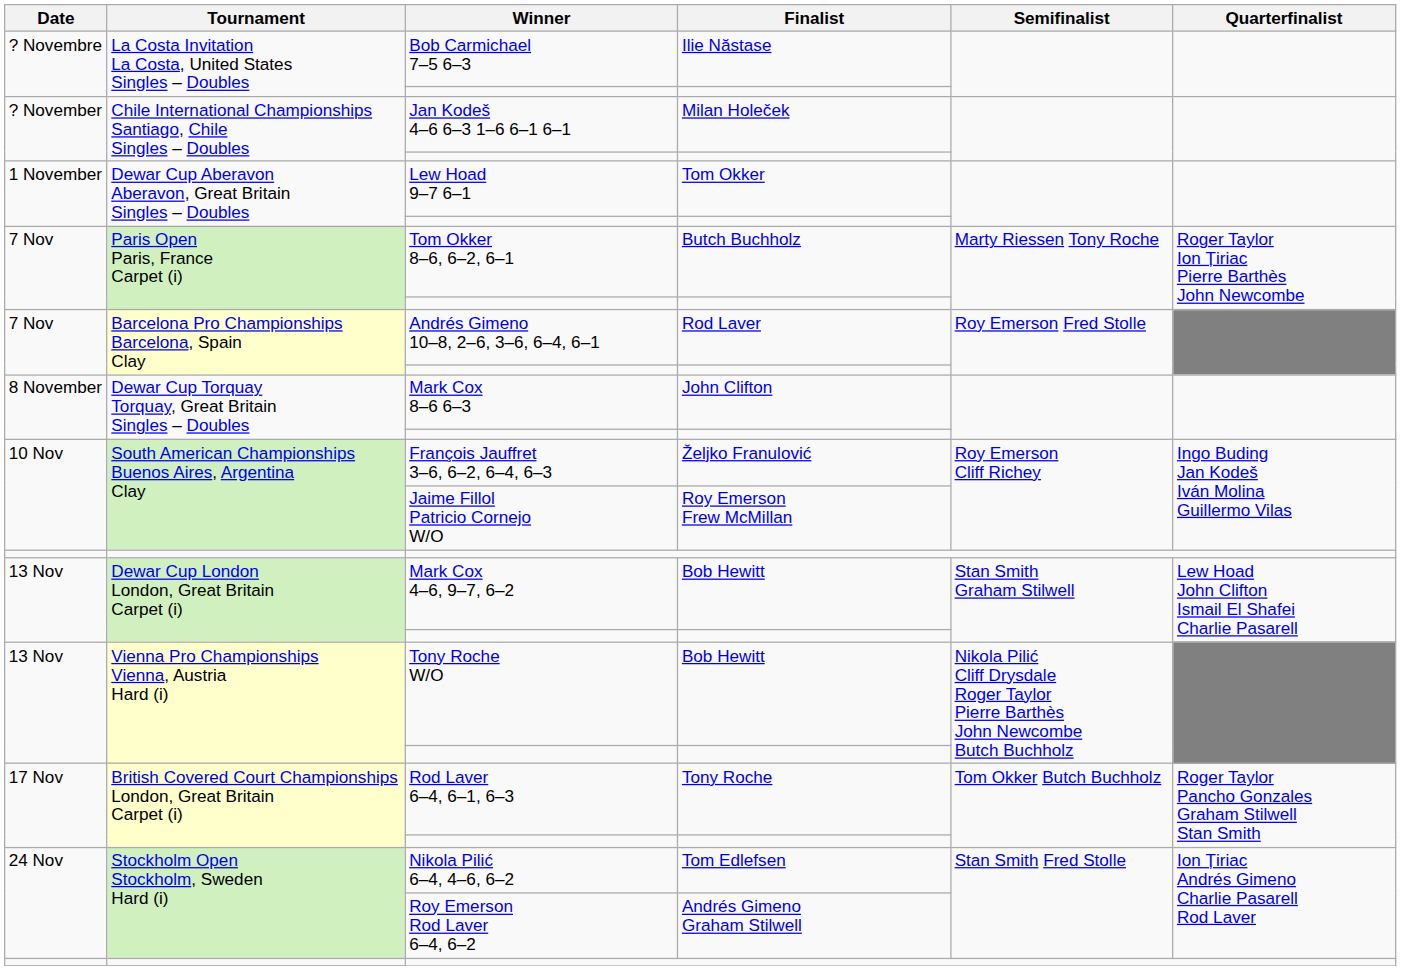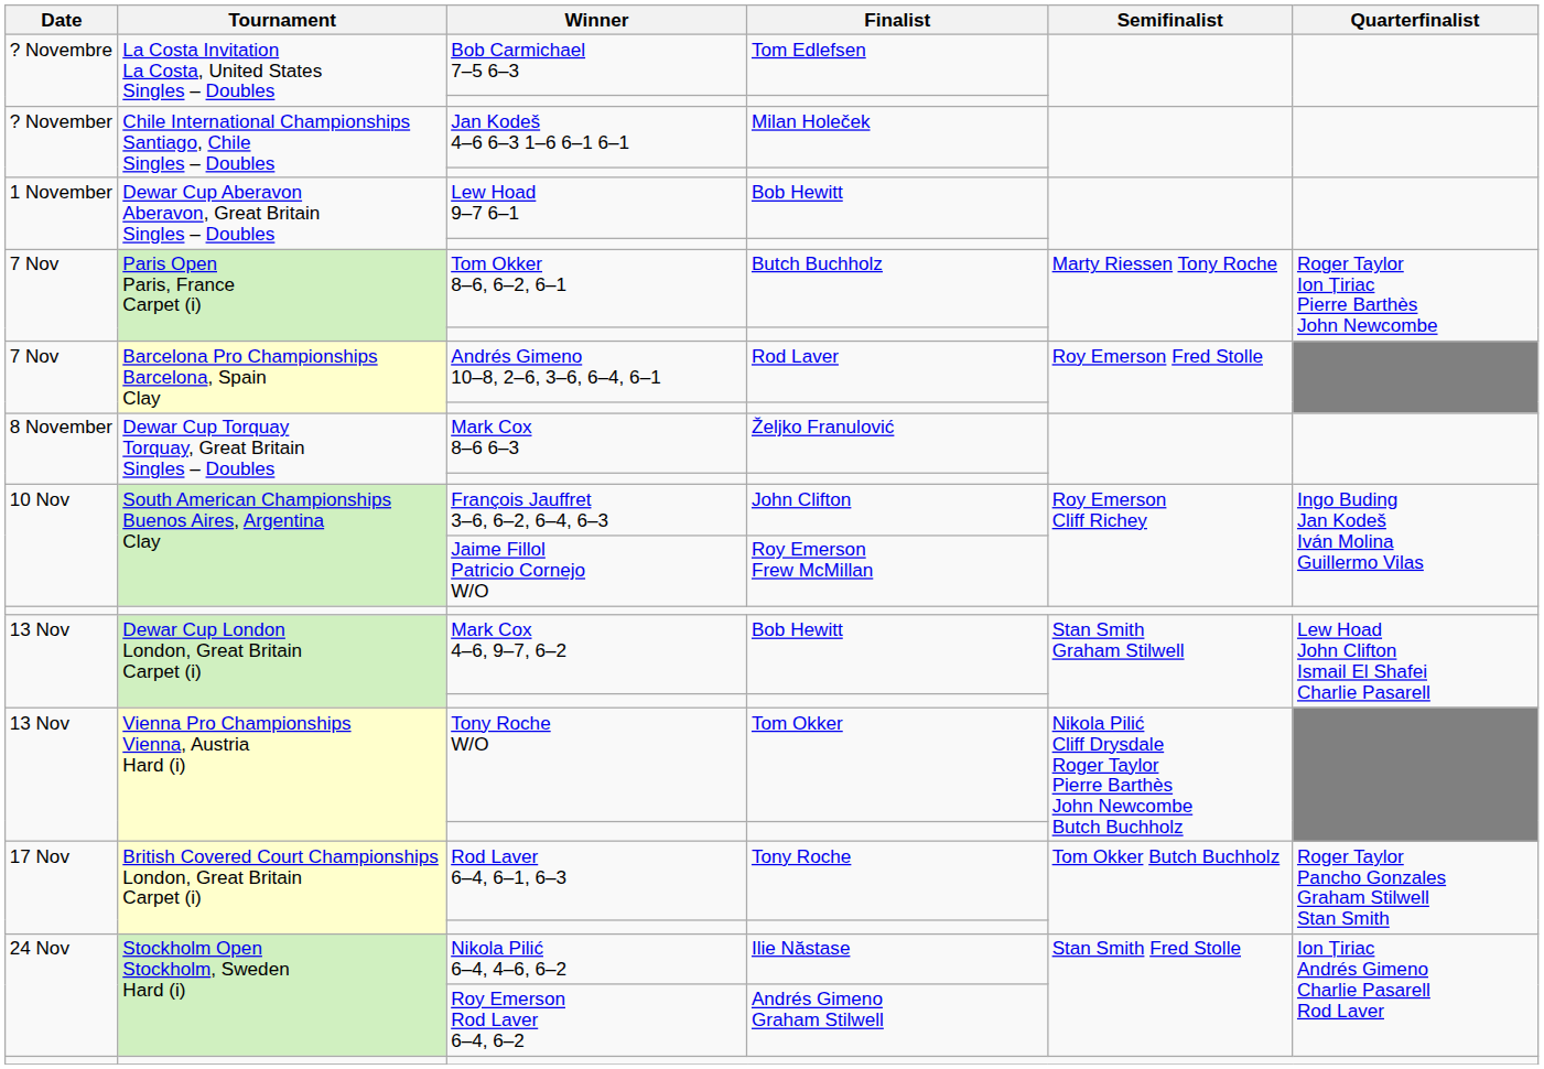Bob Carmichael 7–5 6–3 | Finalist: Ilie Năstase -> Tom Edlefsen
Lew Hoad 9–7 6–1 | Finalist: Tom Okker -> Bob Hewitt
Mark Cox 8–6 6–3 | Finalist: John Clifton -> Željko Franulović
François Jauffret 3–6, 6–2, 6–4, 6–3 | Finalist: Željko Franulović -> John Clifton
Tony Roche W/O | Finalist: Bob Hewitt -> Tom Okker
Nikola Pilić 6–4, 4–6, 6–2 | Finalist: Tom Edlefsen -> Ilie Năstase
